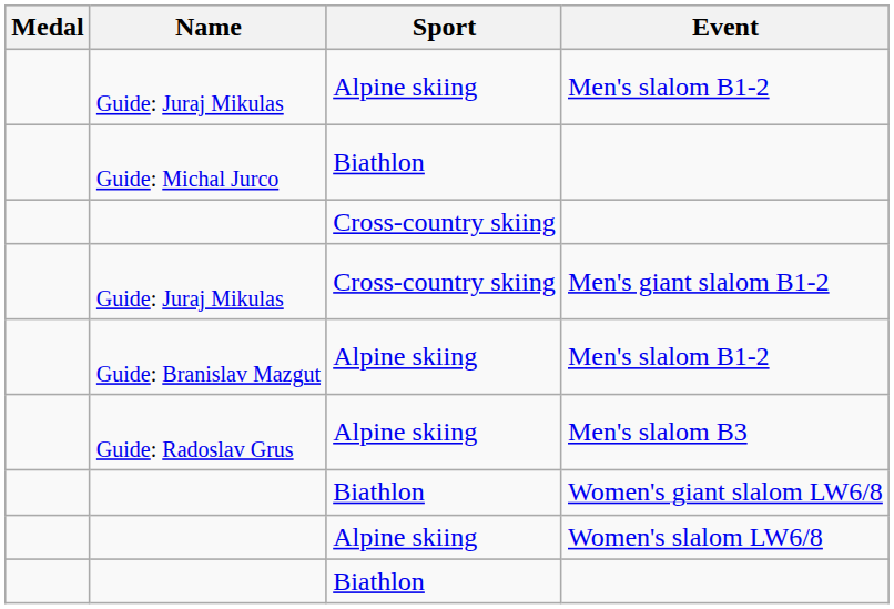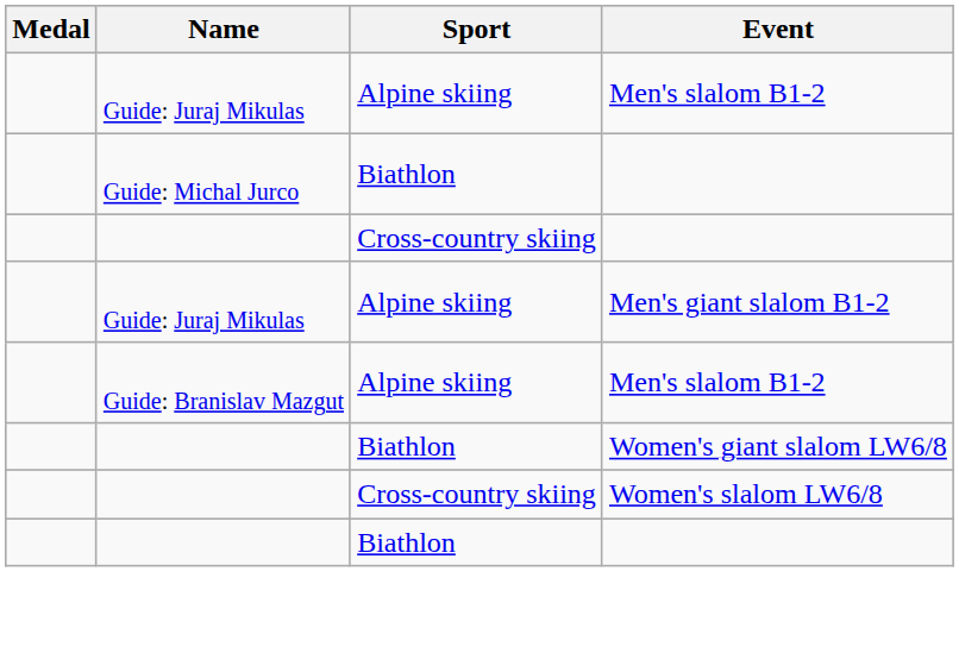Men's giant slalom B1-2 | Sport: Cross-country skiing -> Alpine skiing
- row: Guide: Radoslav Grus | Alpine skiing | Men's slalom B3
Women's slalom LW6/8 | Sport: Alpine skiing -> Cross-country skiing
